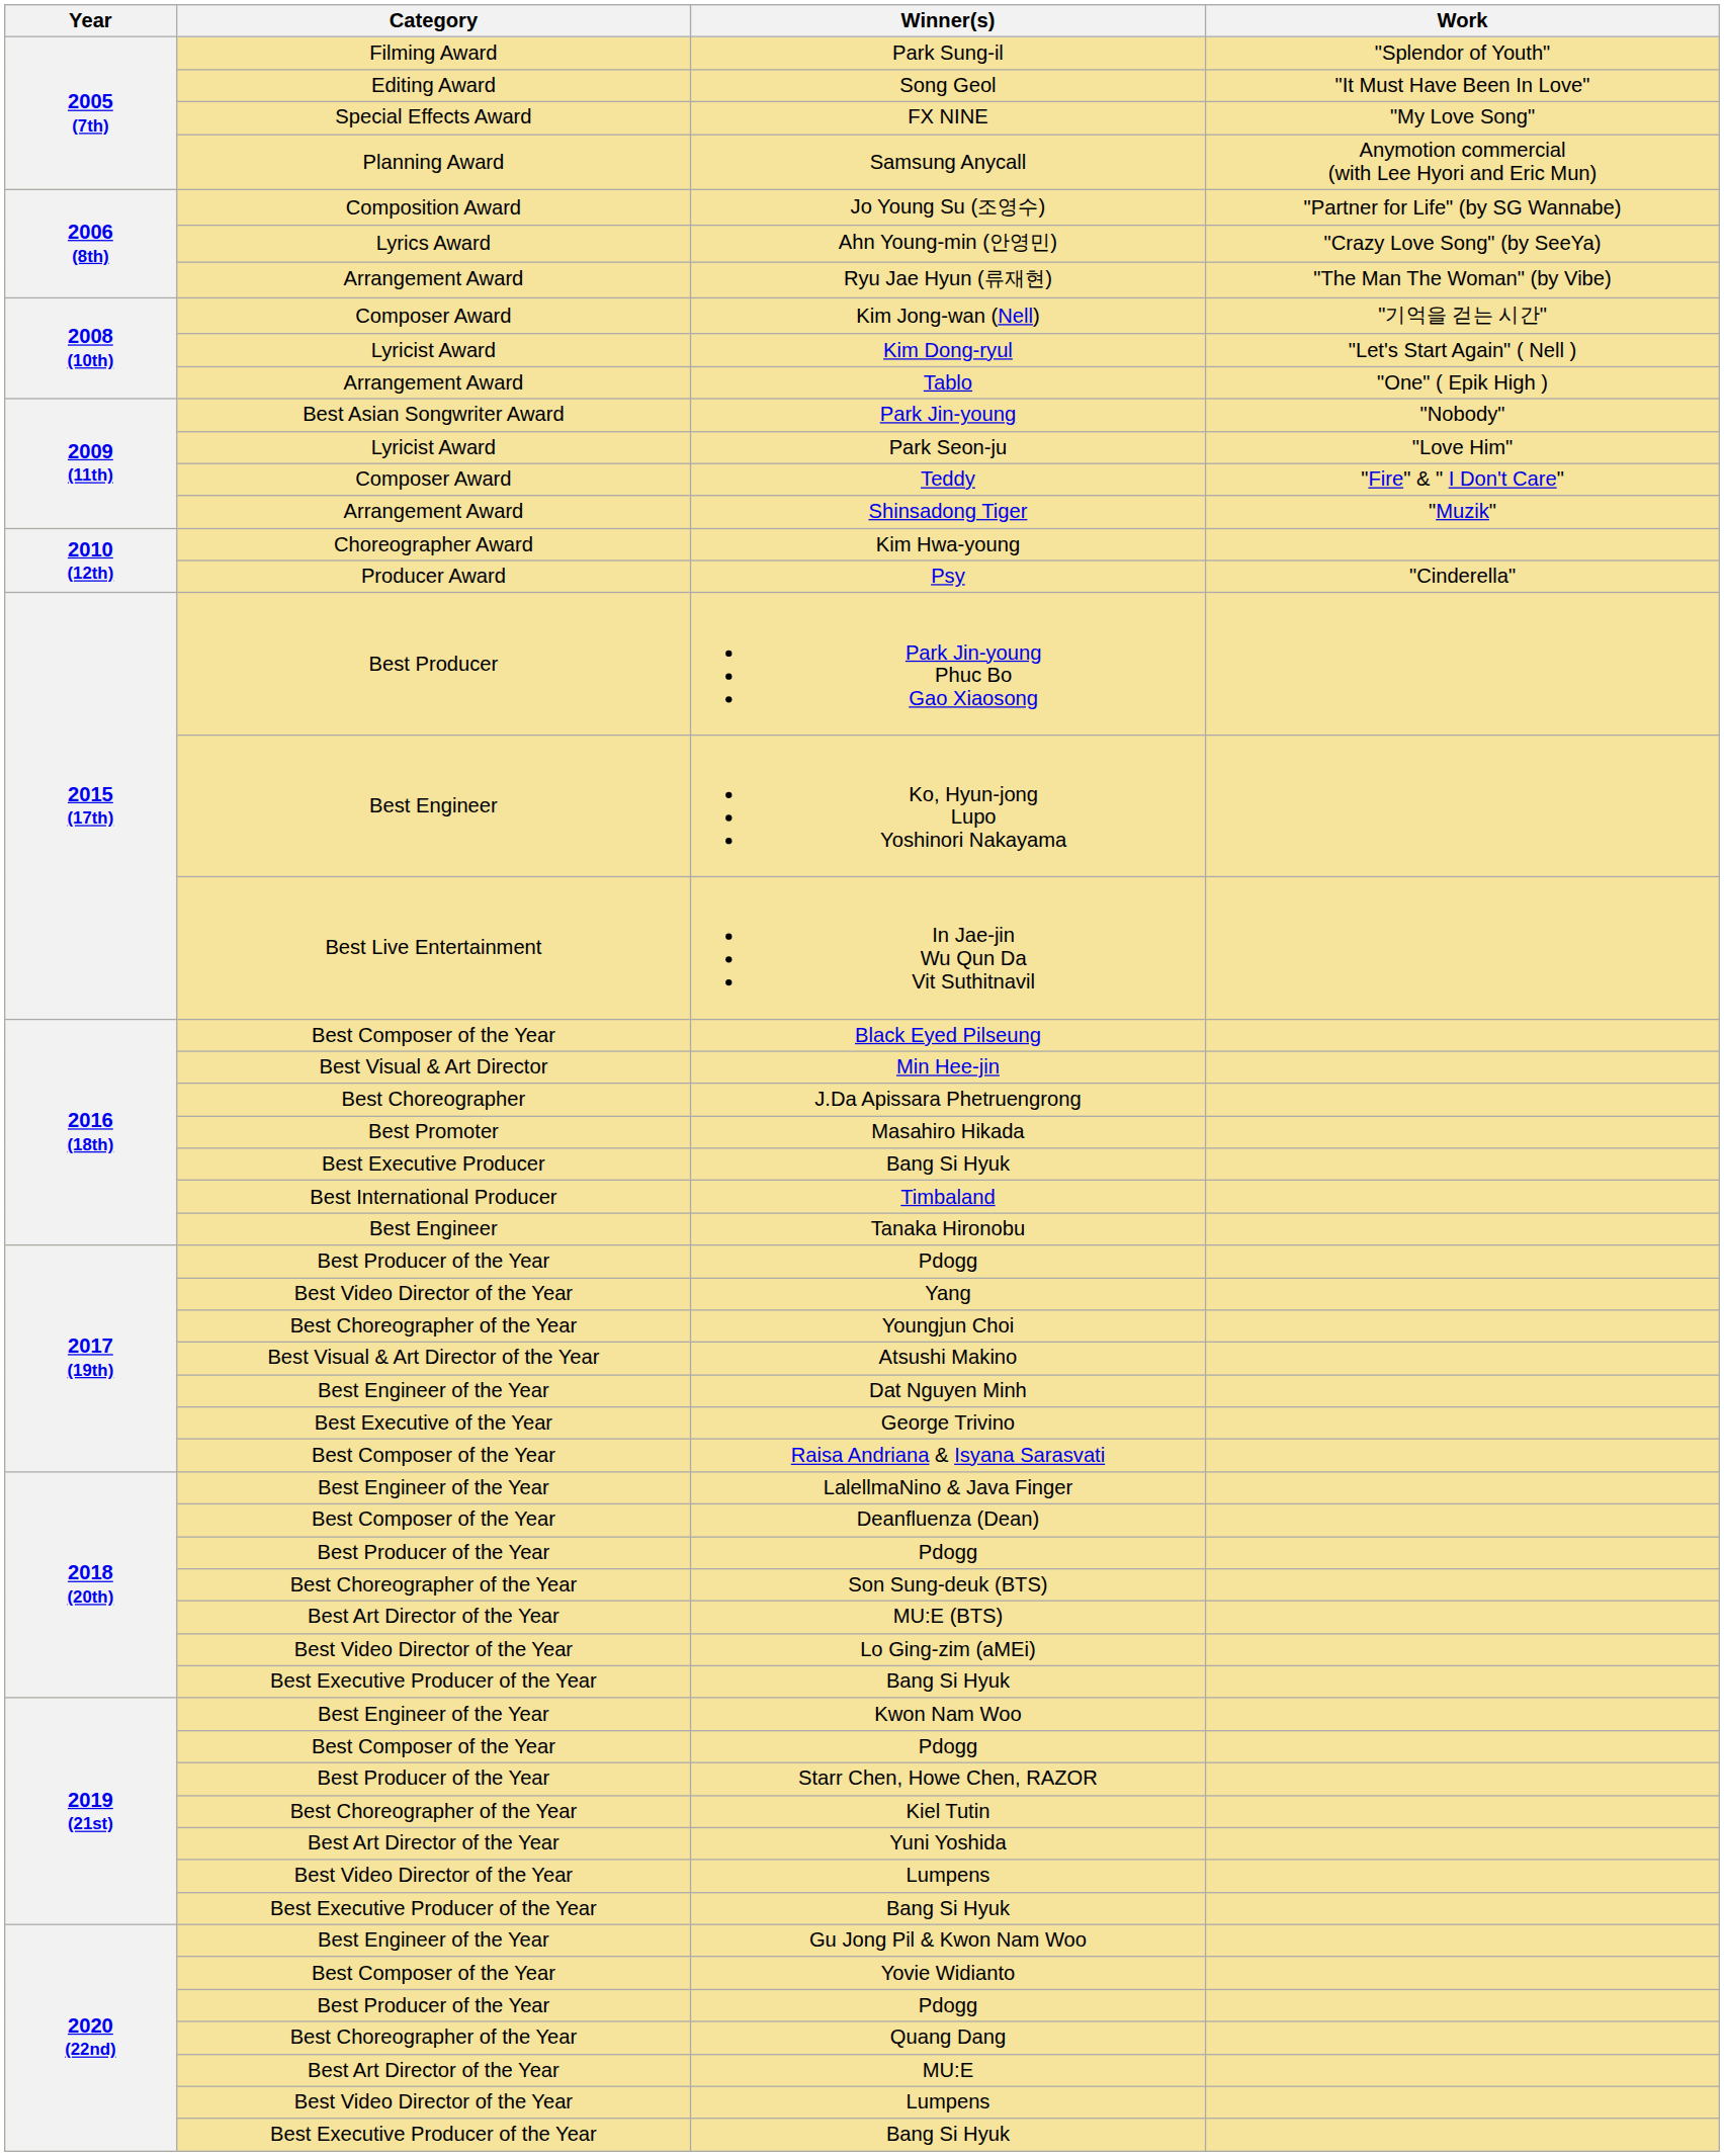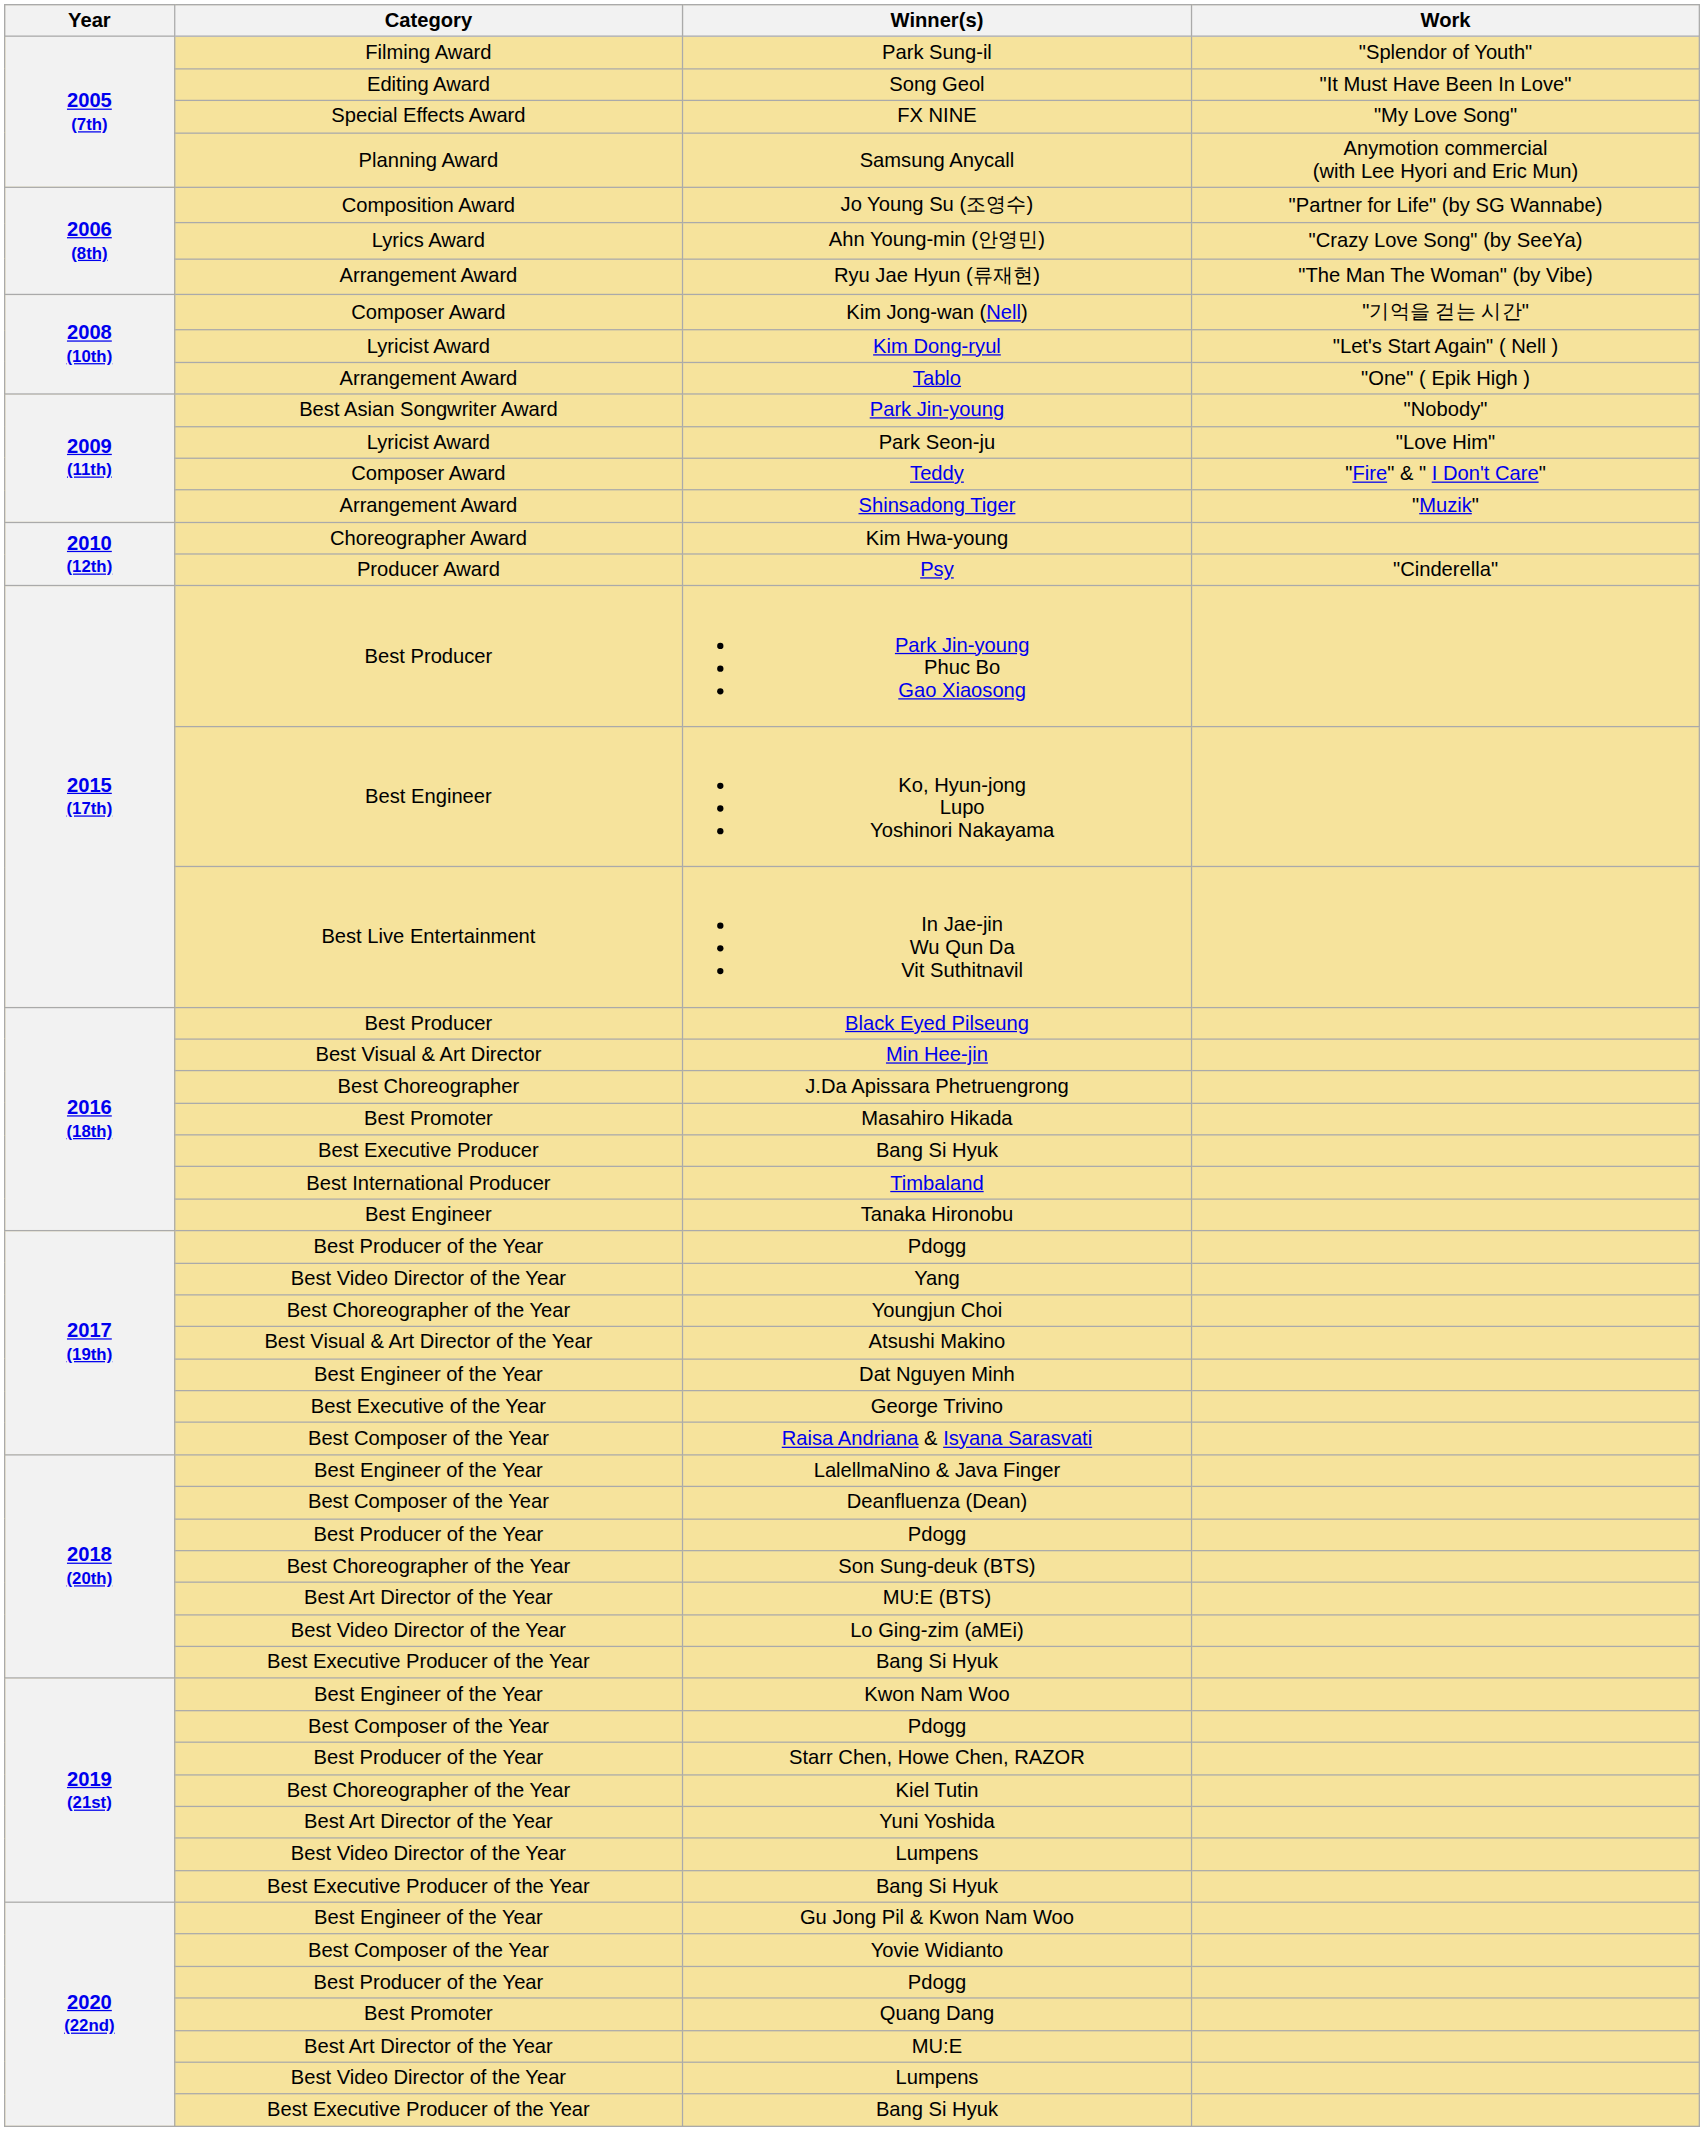Black Eyed Pilseung | Category: Best Composer of the Year -> Best Producer
Quang Dang | Category: Best Choreographer of the Year -> Best Promoter
